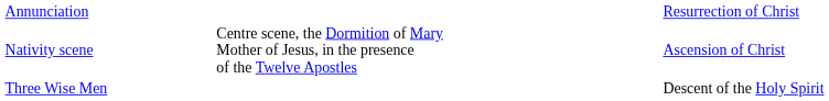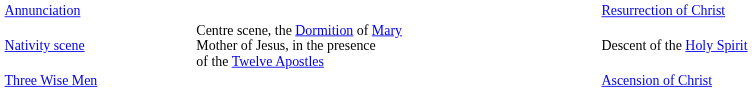Nativity scene | column 5: Ascension of Christ -> Descent of the Holy Spirit
Three Wise Men | column 5: Descent of the Holy Spirit -> Ascension of Christ
